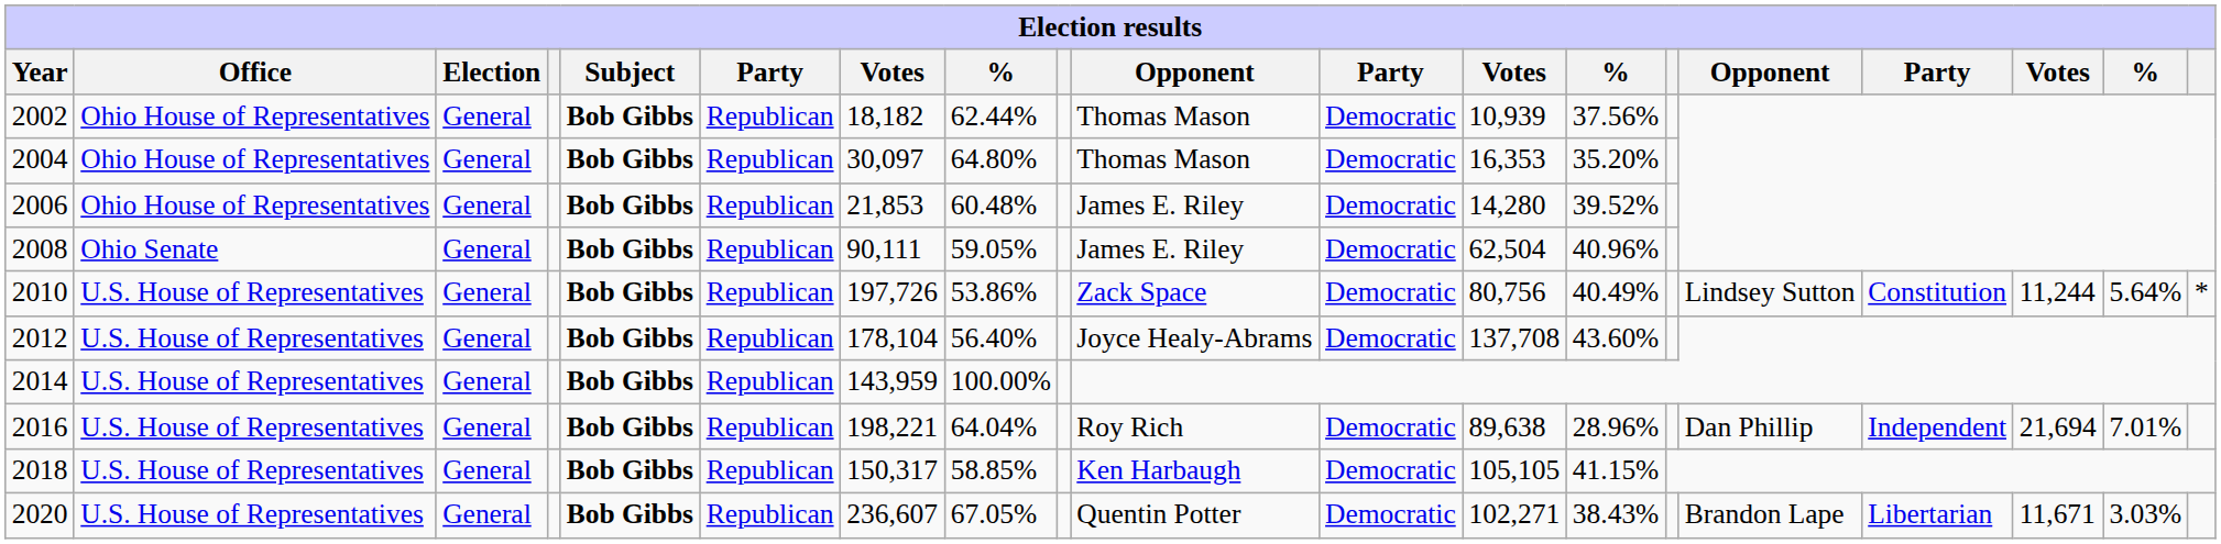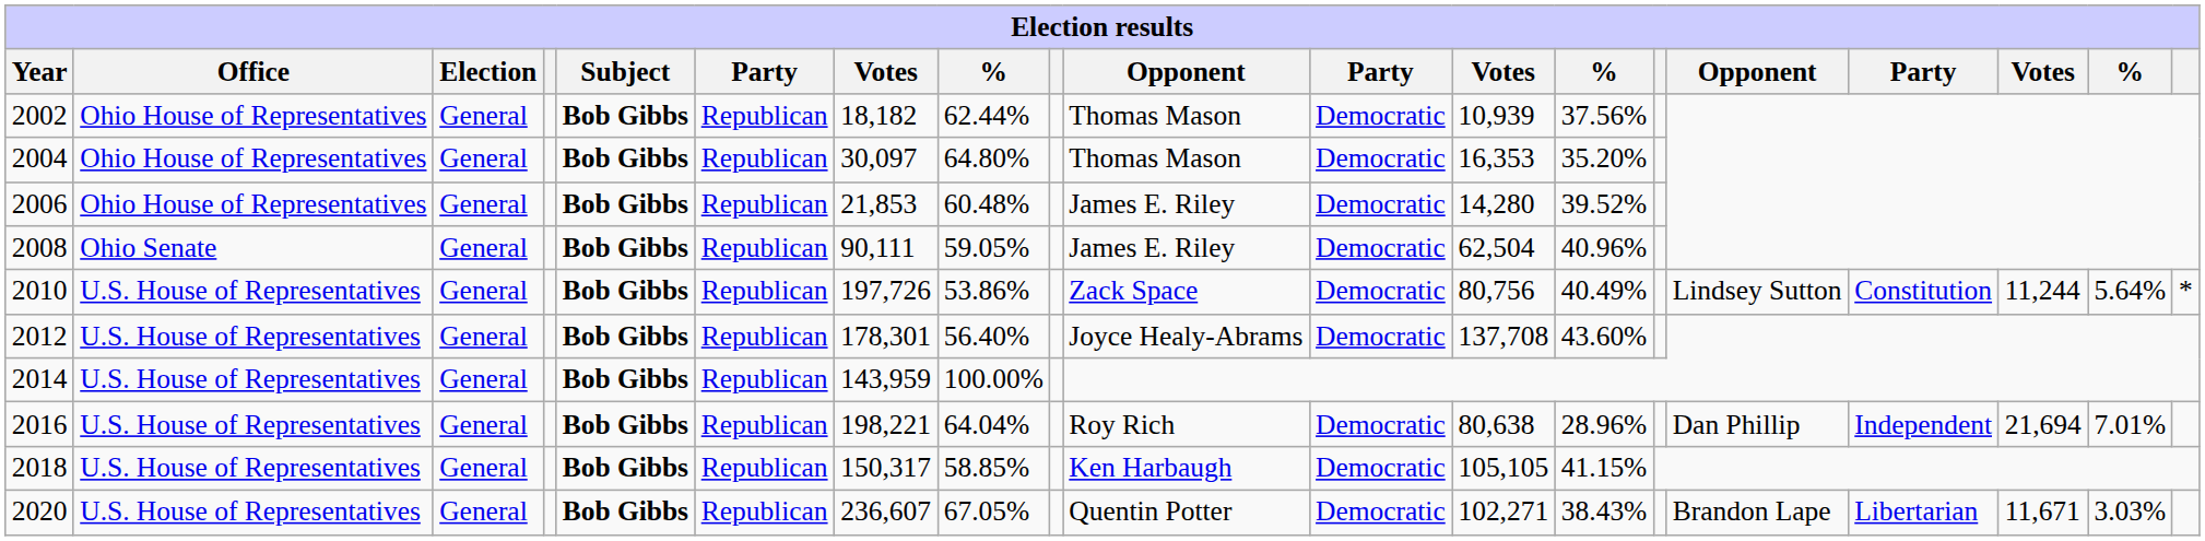2012 | column 7: 178,104 -> 178,301
2016 | column 12: 89,638 -> 80,638
